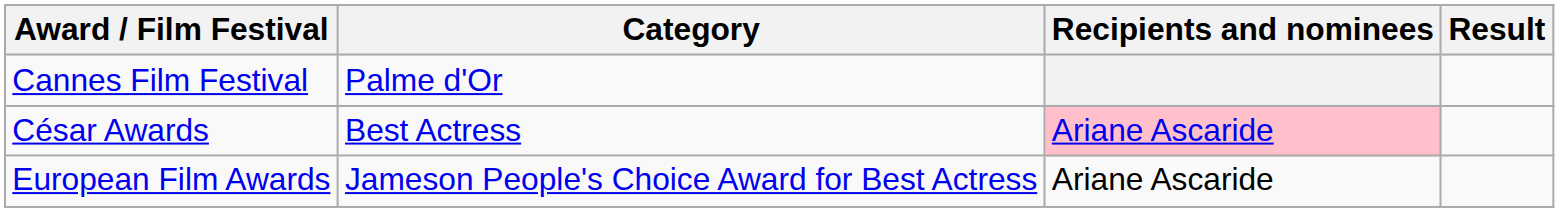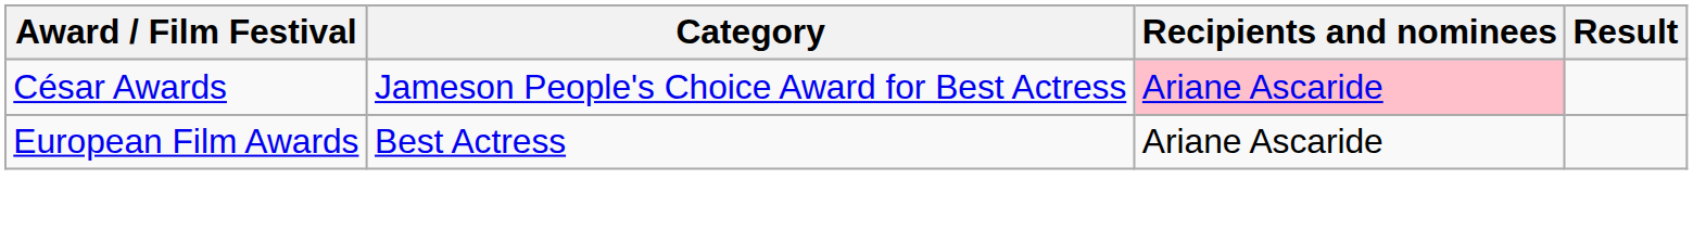- row: Cannes Film Festival | Palme d'Or
César Awards | Category: Best Actress -> Jameson People's Choice Award for Best Actress
European Film Awards | Category: Jameson People's Choice Award for Best Actress -> Best Actress
